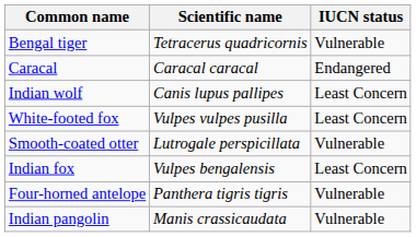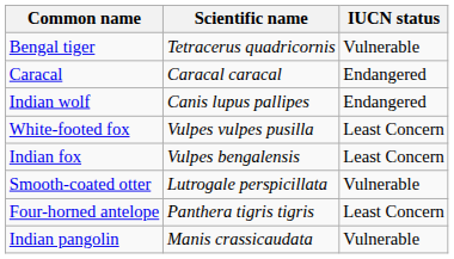Indian wolf | IUCN status: Least Concern -> Endangered
rows swapped: Indian fox <-> Smooth-coated otter
Four-horned antelope | IUCN status: Vulnerable -> Least Concern
